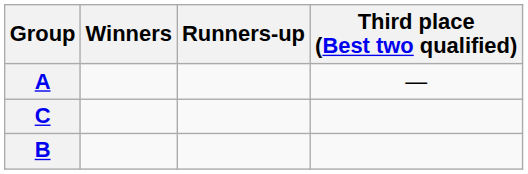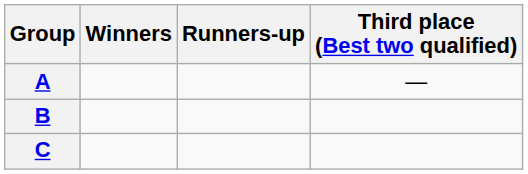rows swapped: B <-> C
